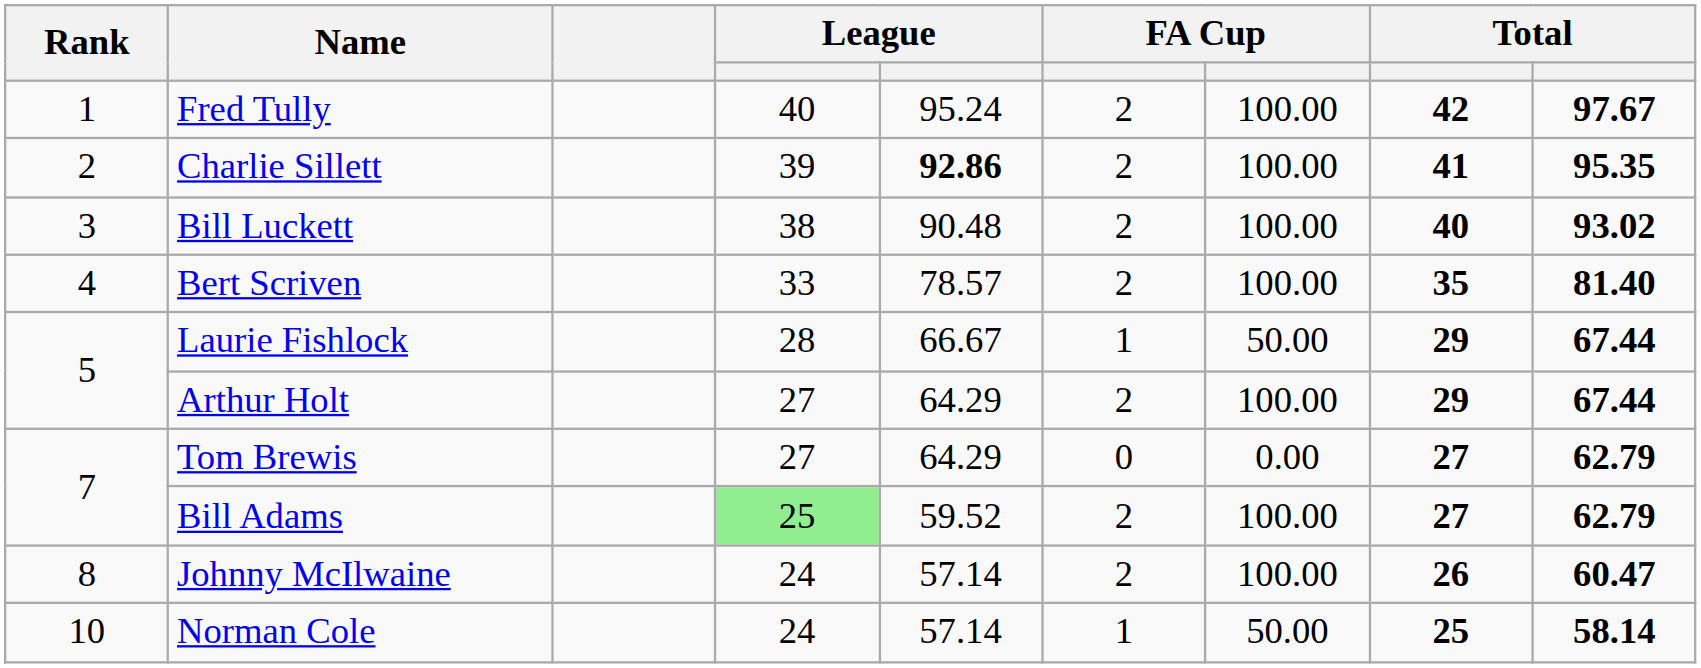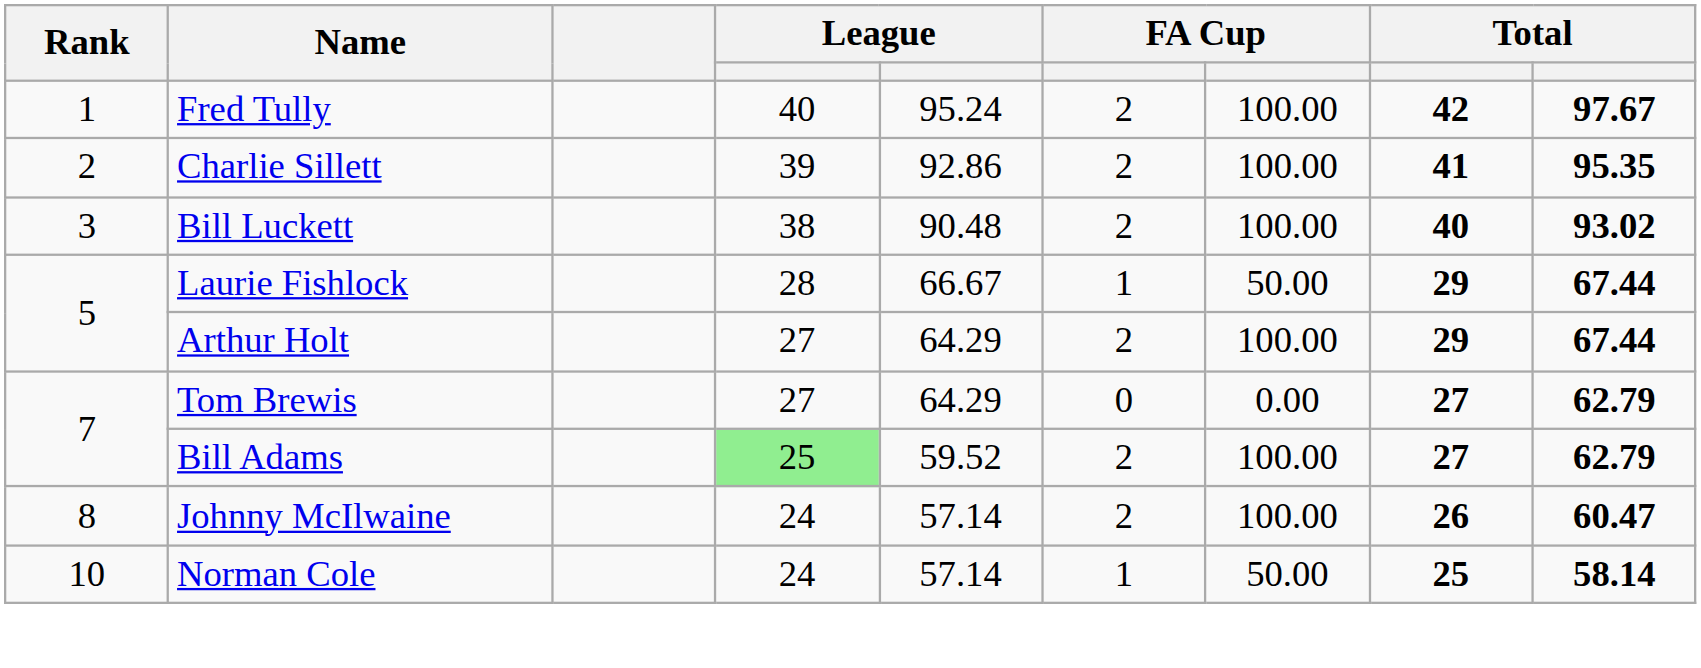Charlie Sillett | column 5: bold -> normal
- row: 4 | Bert Scriven | 33 | 78.57 | 2 | 100.00 | 35 | 81.40
